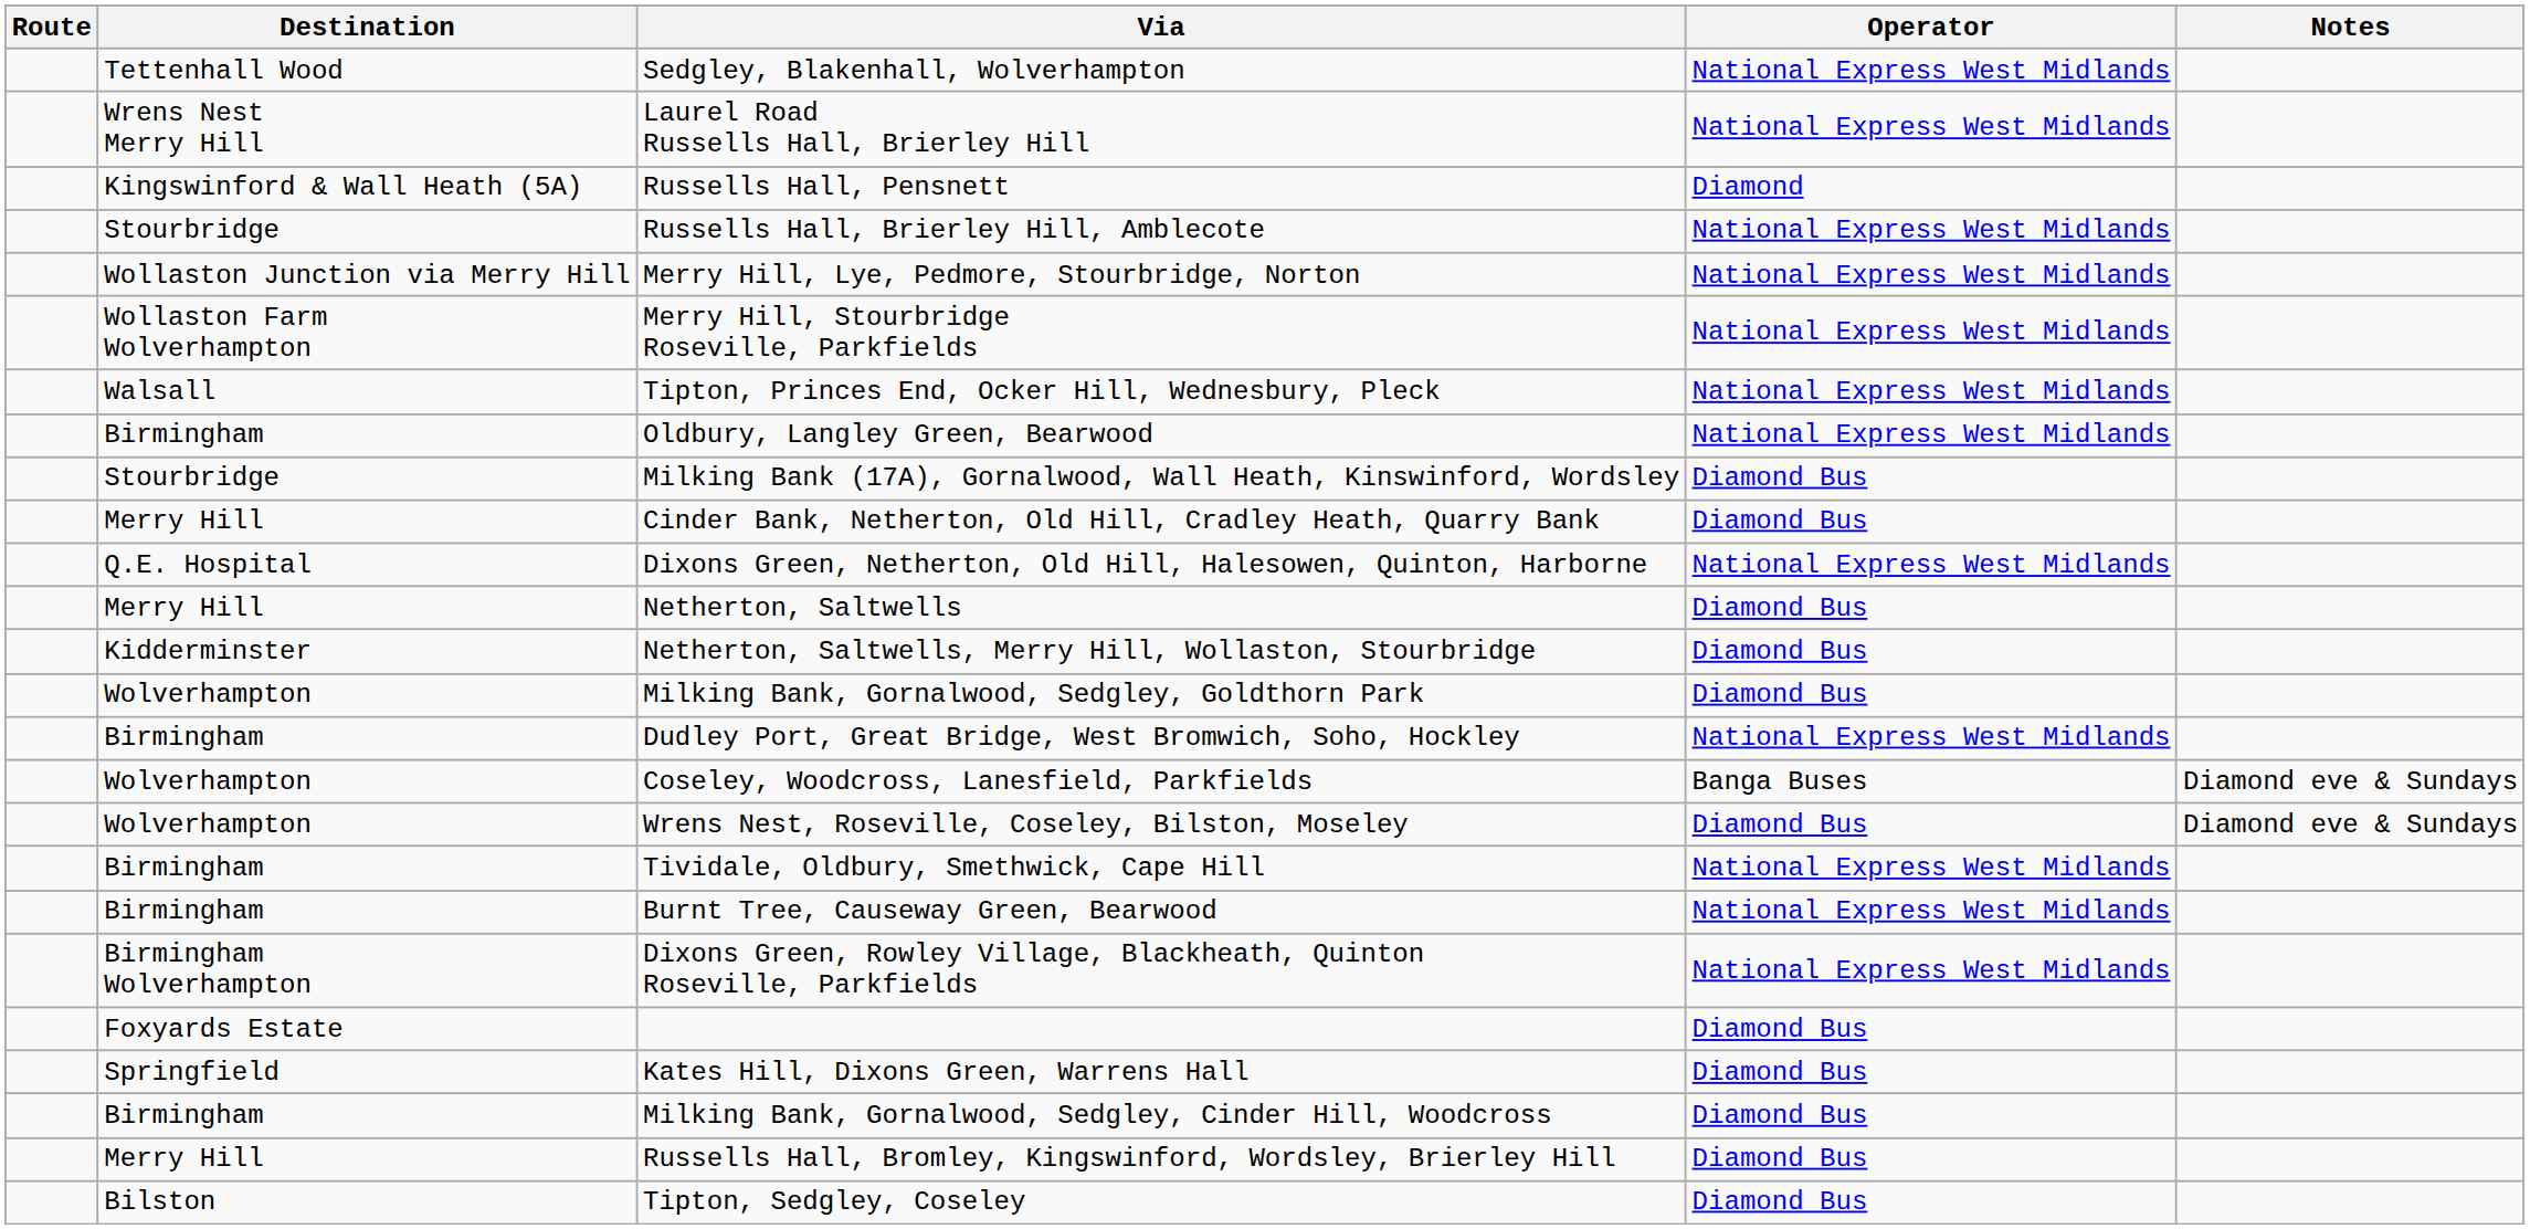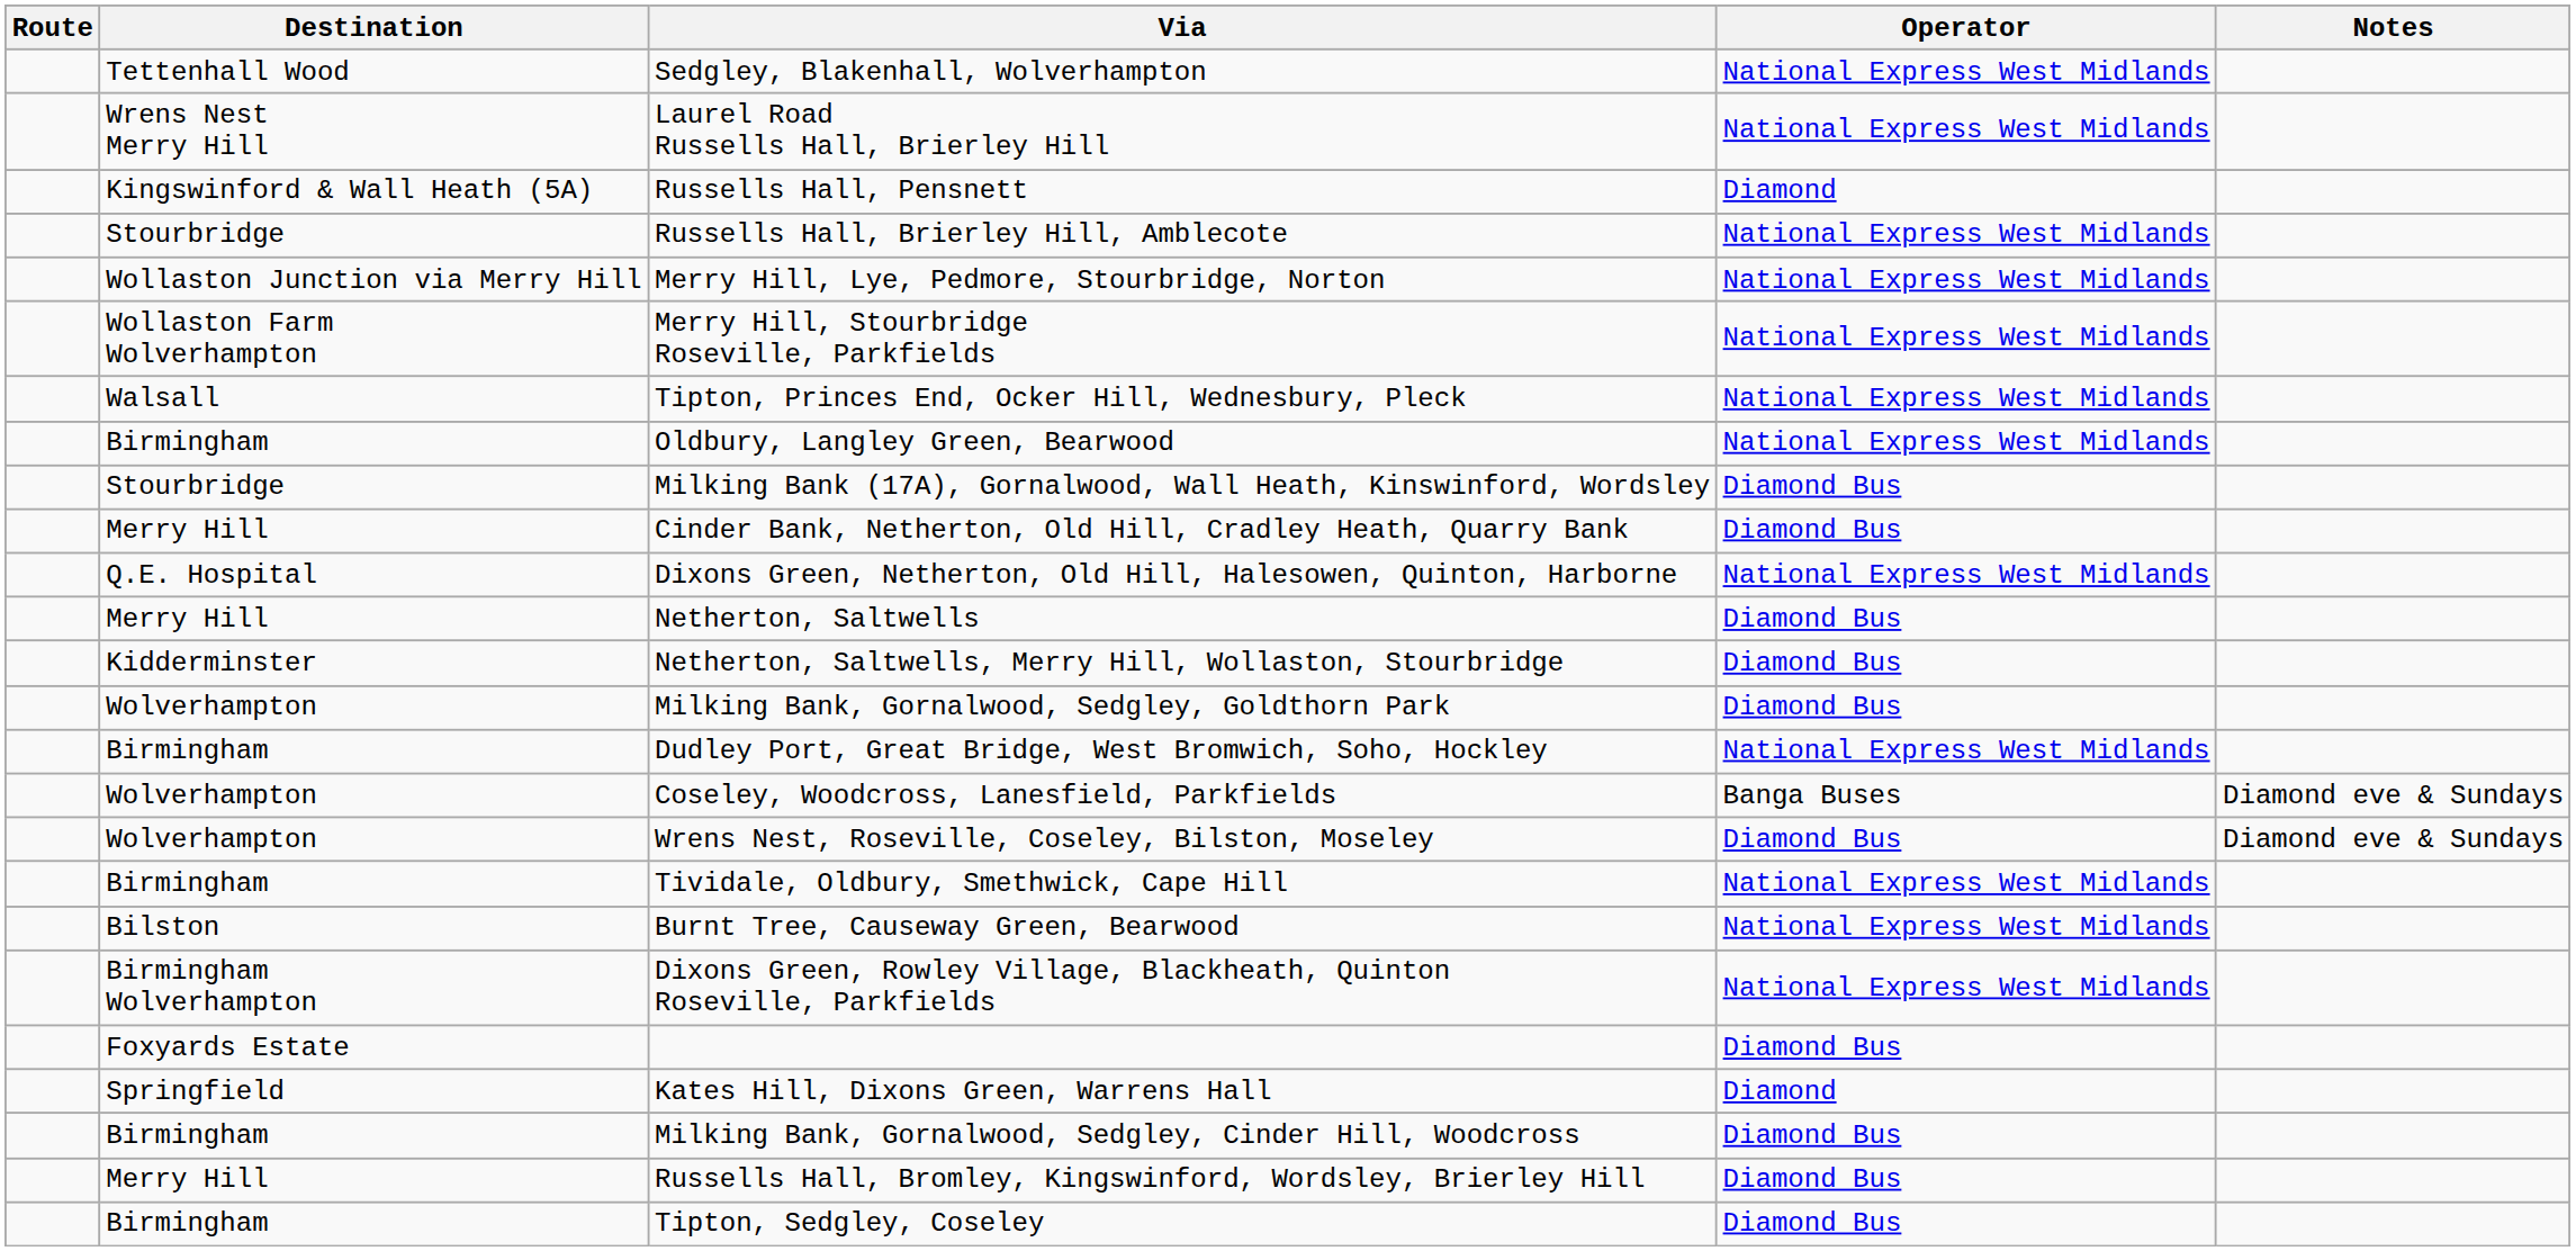Burnt Tree, Causeway Green, Bearwood | Destination: Birmingham -> Bilston
Kates Hill, Dixons Green, Warrens Hall | Operator: Diamond Bus -> Diamond
Tipton, Sedgley, Coseley | Destination: Bilston -> Birmingham
